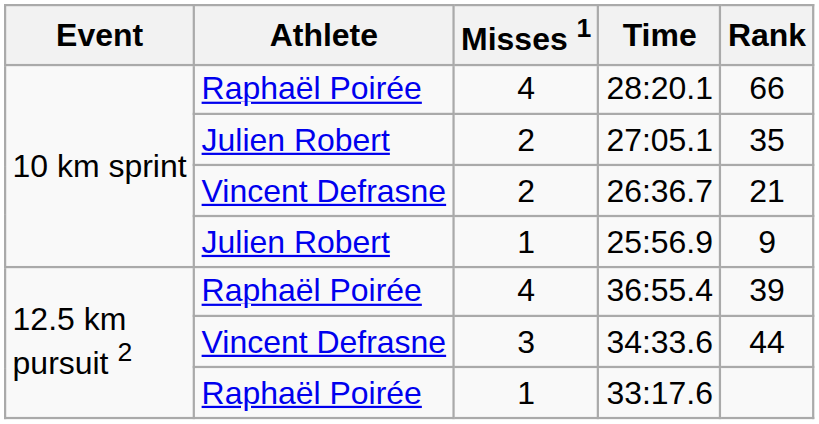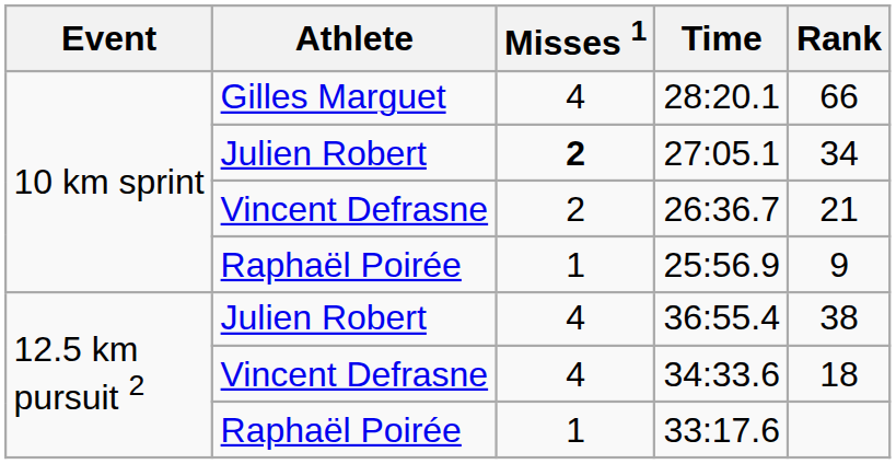28:20.1 | Athlete: Raphaël Poirée -> Gilles Marguet
27:05.1 | Misses 1: normal -> bold
27:05.1 | Rank: 35 -> 34
25:56.9 | Athlete: Julien Robert -> Raphaël Poirée
36:55.4 | Athlete: Raphaël Poirée -> Julien Robert
36:55.4 | Rank: 39 -> 38
34:33.6 | Misses 1: 3 -> 4
34:33.6 | Rank: 44 -> 18
